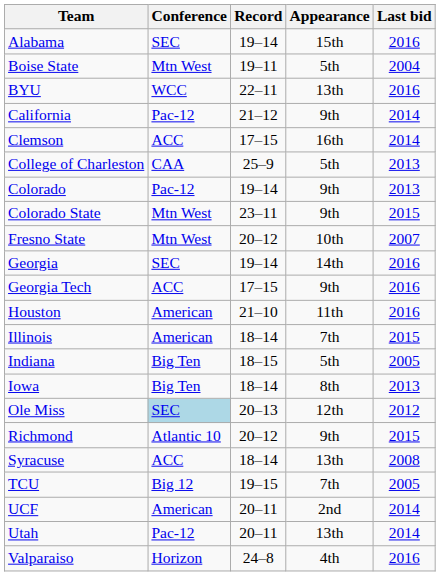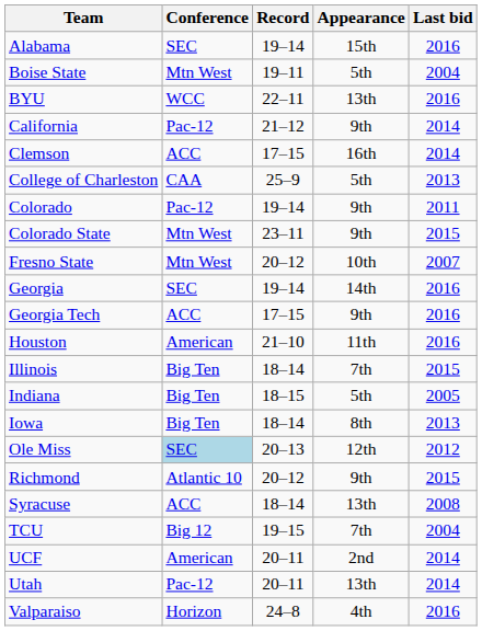Colorado | Last bid: 2013 -> 2011
Illinois | Conference: American -> Big Ten
TCU | Last bid: 2005 -> 2004
